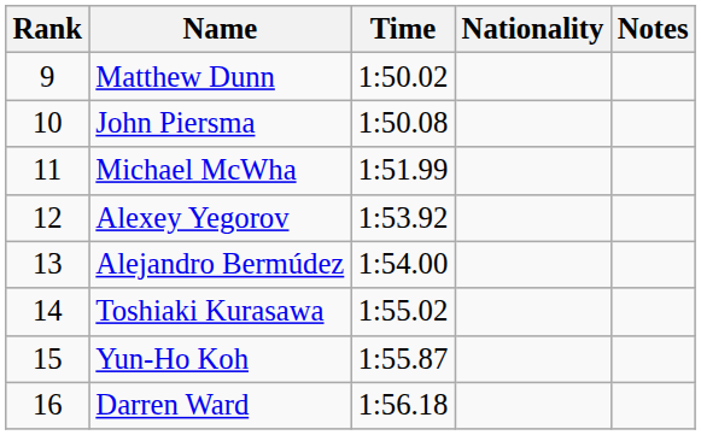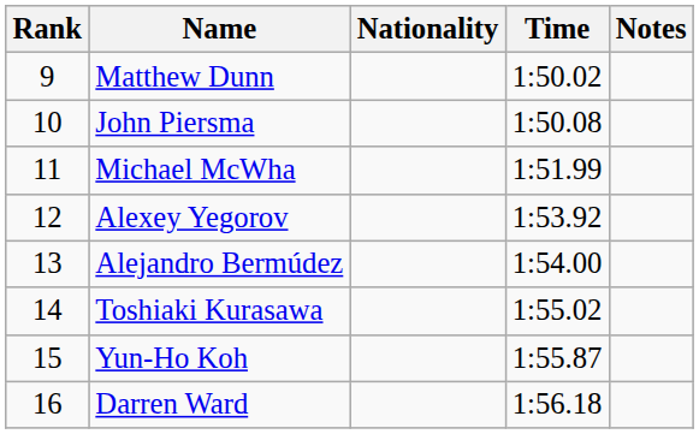columns swapped: Nationality <-> Time
